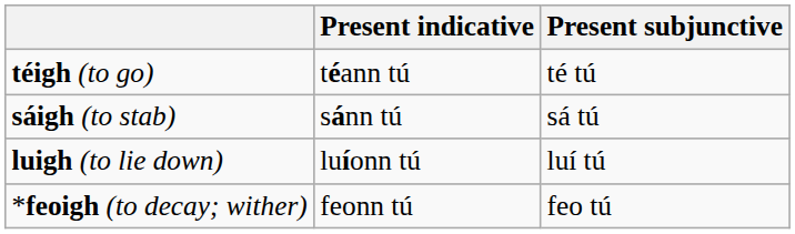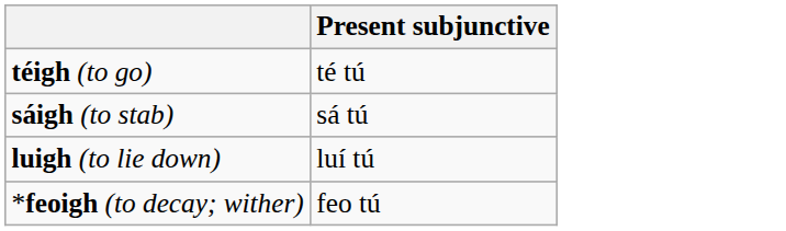- column: Present indicative | téann tú | sánn tú | luíonn tú | feonn tú
